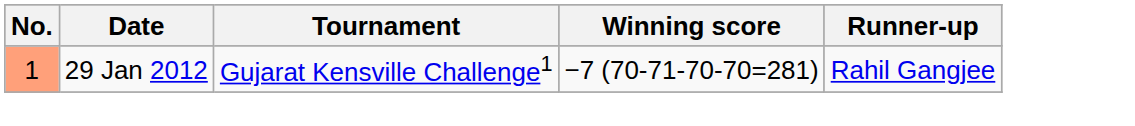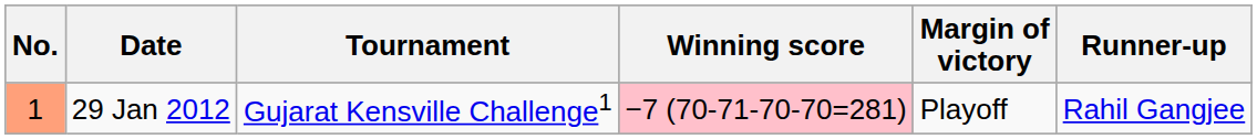+ column: Margin of victory | Playoff
29 Jan 2012 | Winning score: no background -> pink background
